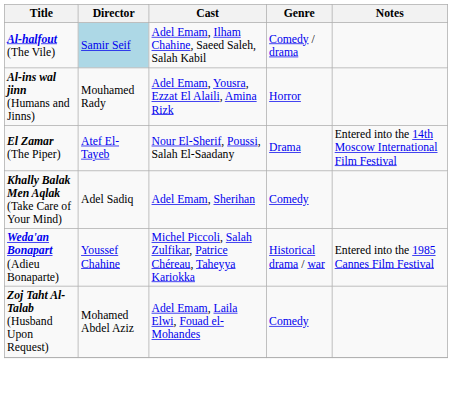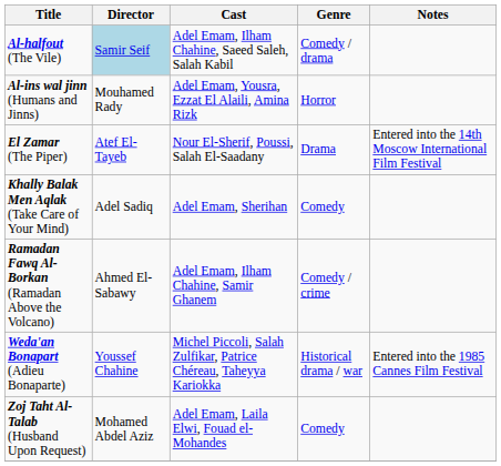+ row: Ramadan Fawq Al-Borkan (Ramadan Above the Volcano) | Ahmed El-Sabawy | Adel Emam, Ilham Chahine, Samir Ghanem | Comedy / crime
